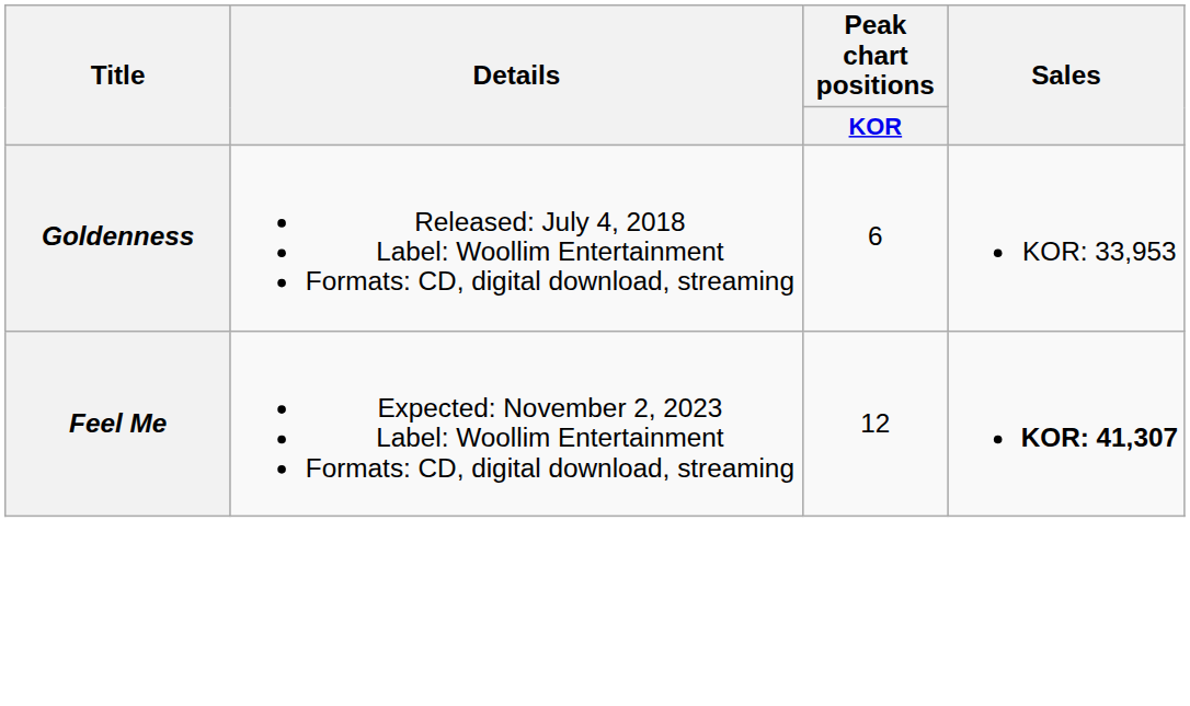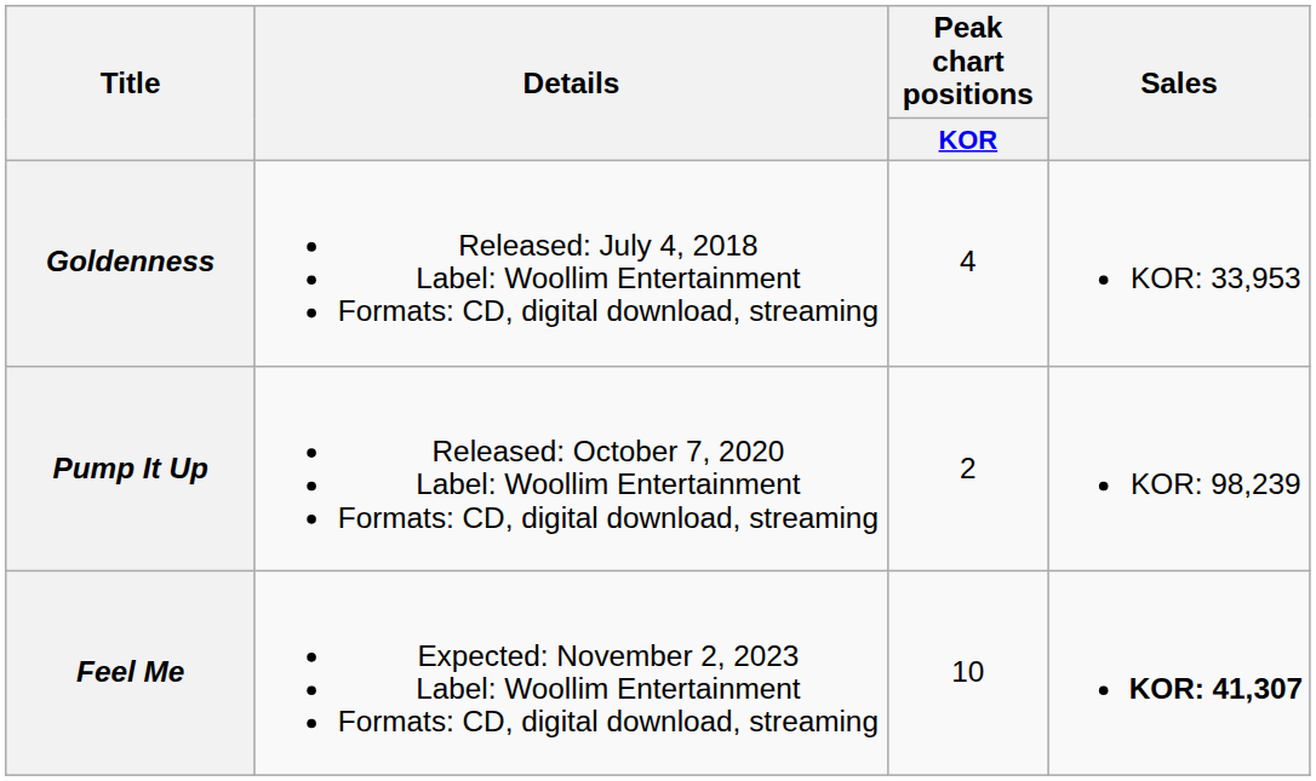Goldenness | Peak chart positions / KOR: 6 -> 4
+ row: Pump It Up | Released: October 7, 2020 Label: Woollim Entertainment Formats: CD, digital download, streaming | 2 | KOR: 98,239
Feel Me | Peak chart positions / KOR: 12 -> 10
